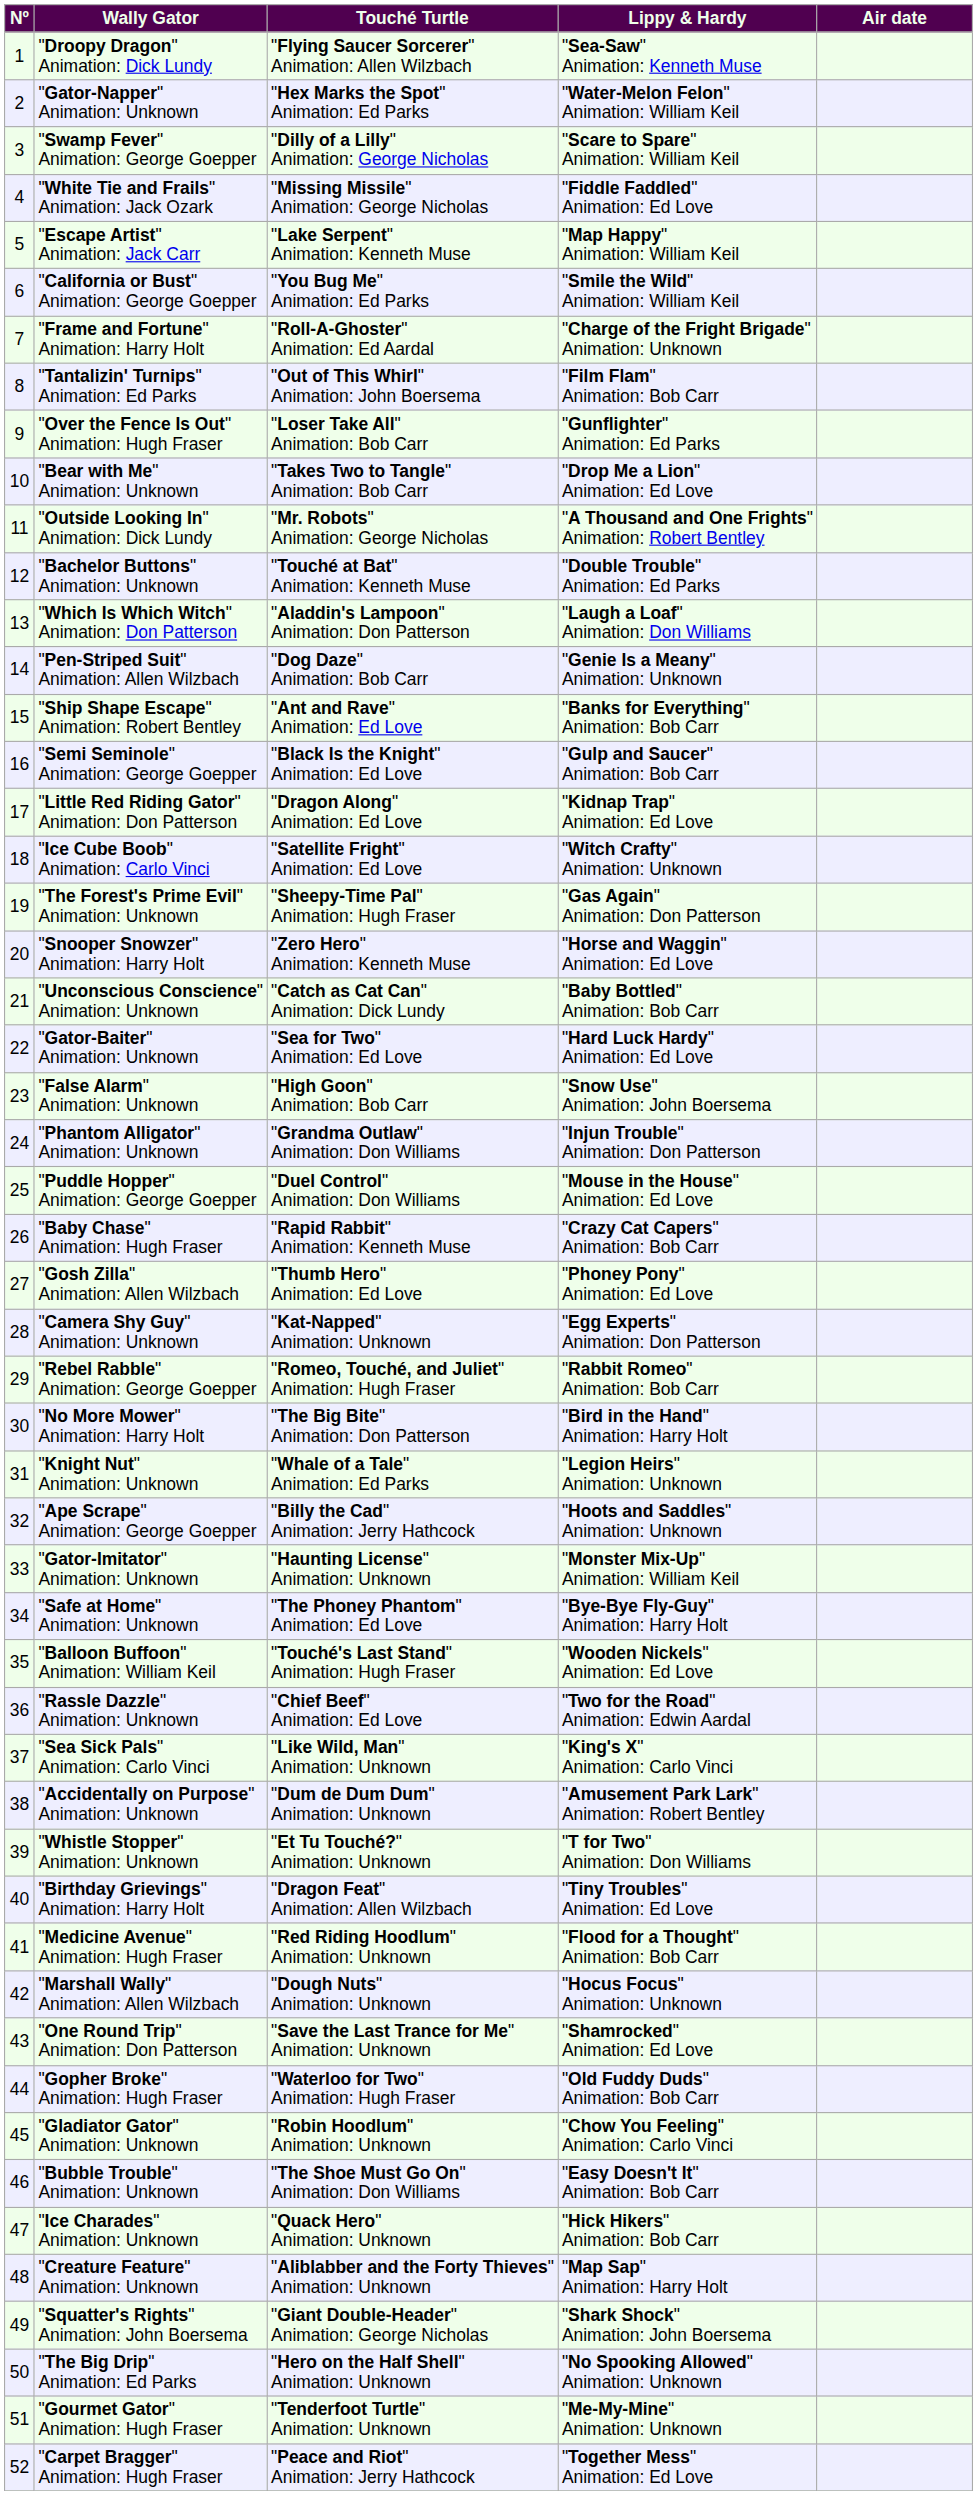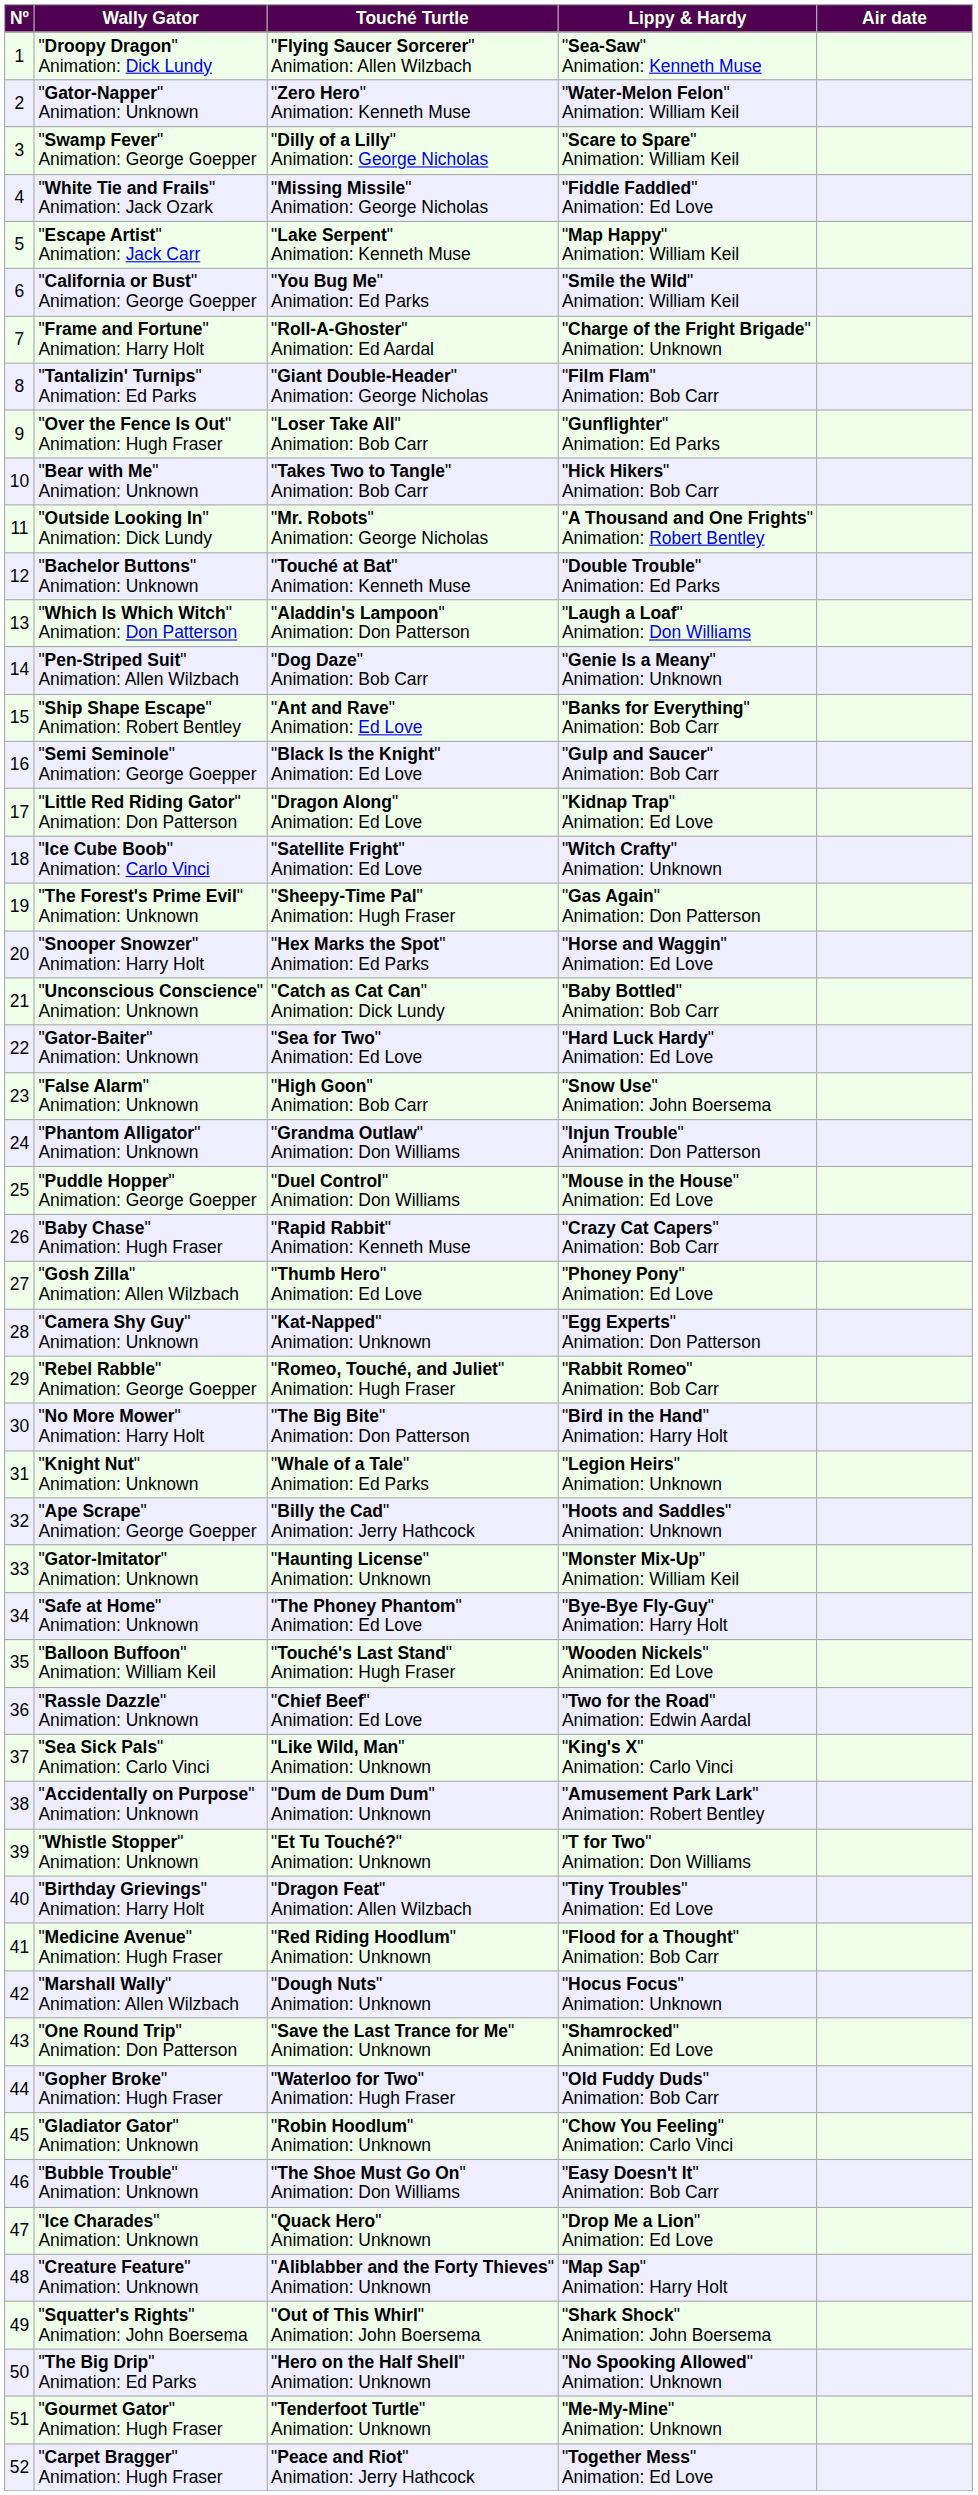"Gator-Napper" Animation: Unknown | Touché Turtle: "Hex Marks the Spot" Animation: Ed Parks -> "Zero Hero" Animation: Kenneth Muse
"Tantalizin' Turnips" Animation: Ed Parks | Touché Turtle: "Out of This Whirl" Animation: John Boersema -> "Giant Double-Header" Animation: George Nicholas
"Bear with Me" Animation: Unknown | Lippy & Hardy: "Drop Me a Lion" Animation: Ed Love -> "Hick Hikers" Animation: Bob Carr
"Snooper Snowzer" Animation: Harry Holt | Touché Turtle: "Zero Hero" Animation: Kenneth Muse -> "Hex Marks the Spot" Animation: Ed Parks
"Ice Charades" Animation: Unknown | Lippy & Hardy: "Hick Hikers" Animation: Bob Carr -> "Drop Me a Lion" Animation: Ed Love
"Squatter's Rights" Animation: John Boersema | Touché Turtle: "Giant Double-Header" Animation: George Nicholas -> "Out of This Whirl" Animation: John Boersema
